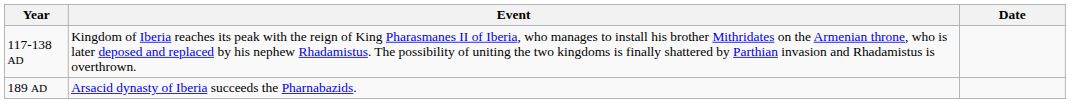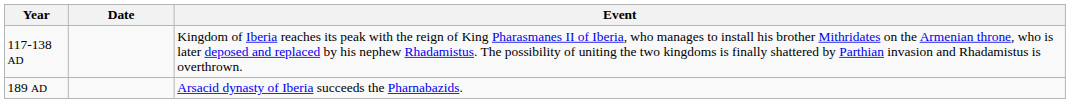columns swapped: Date <-> Event
